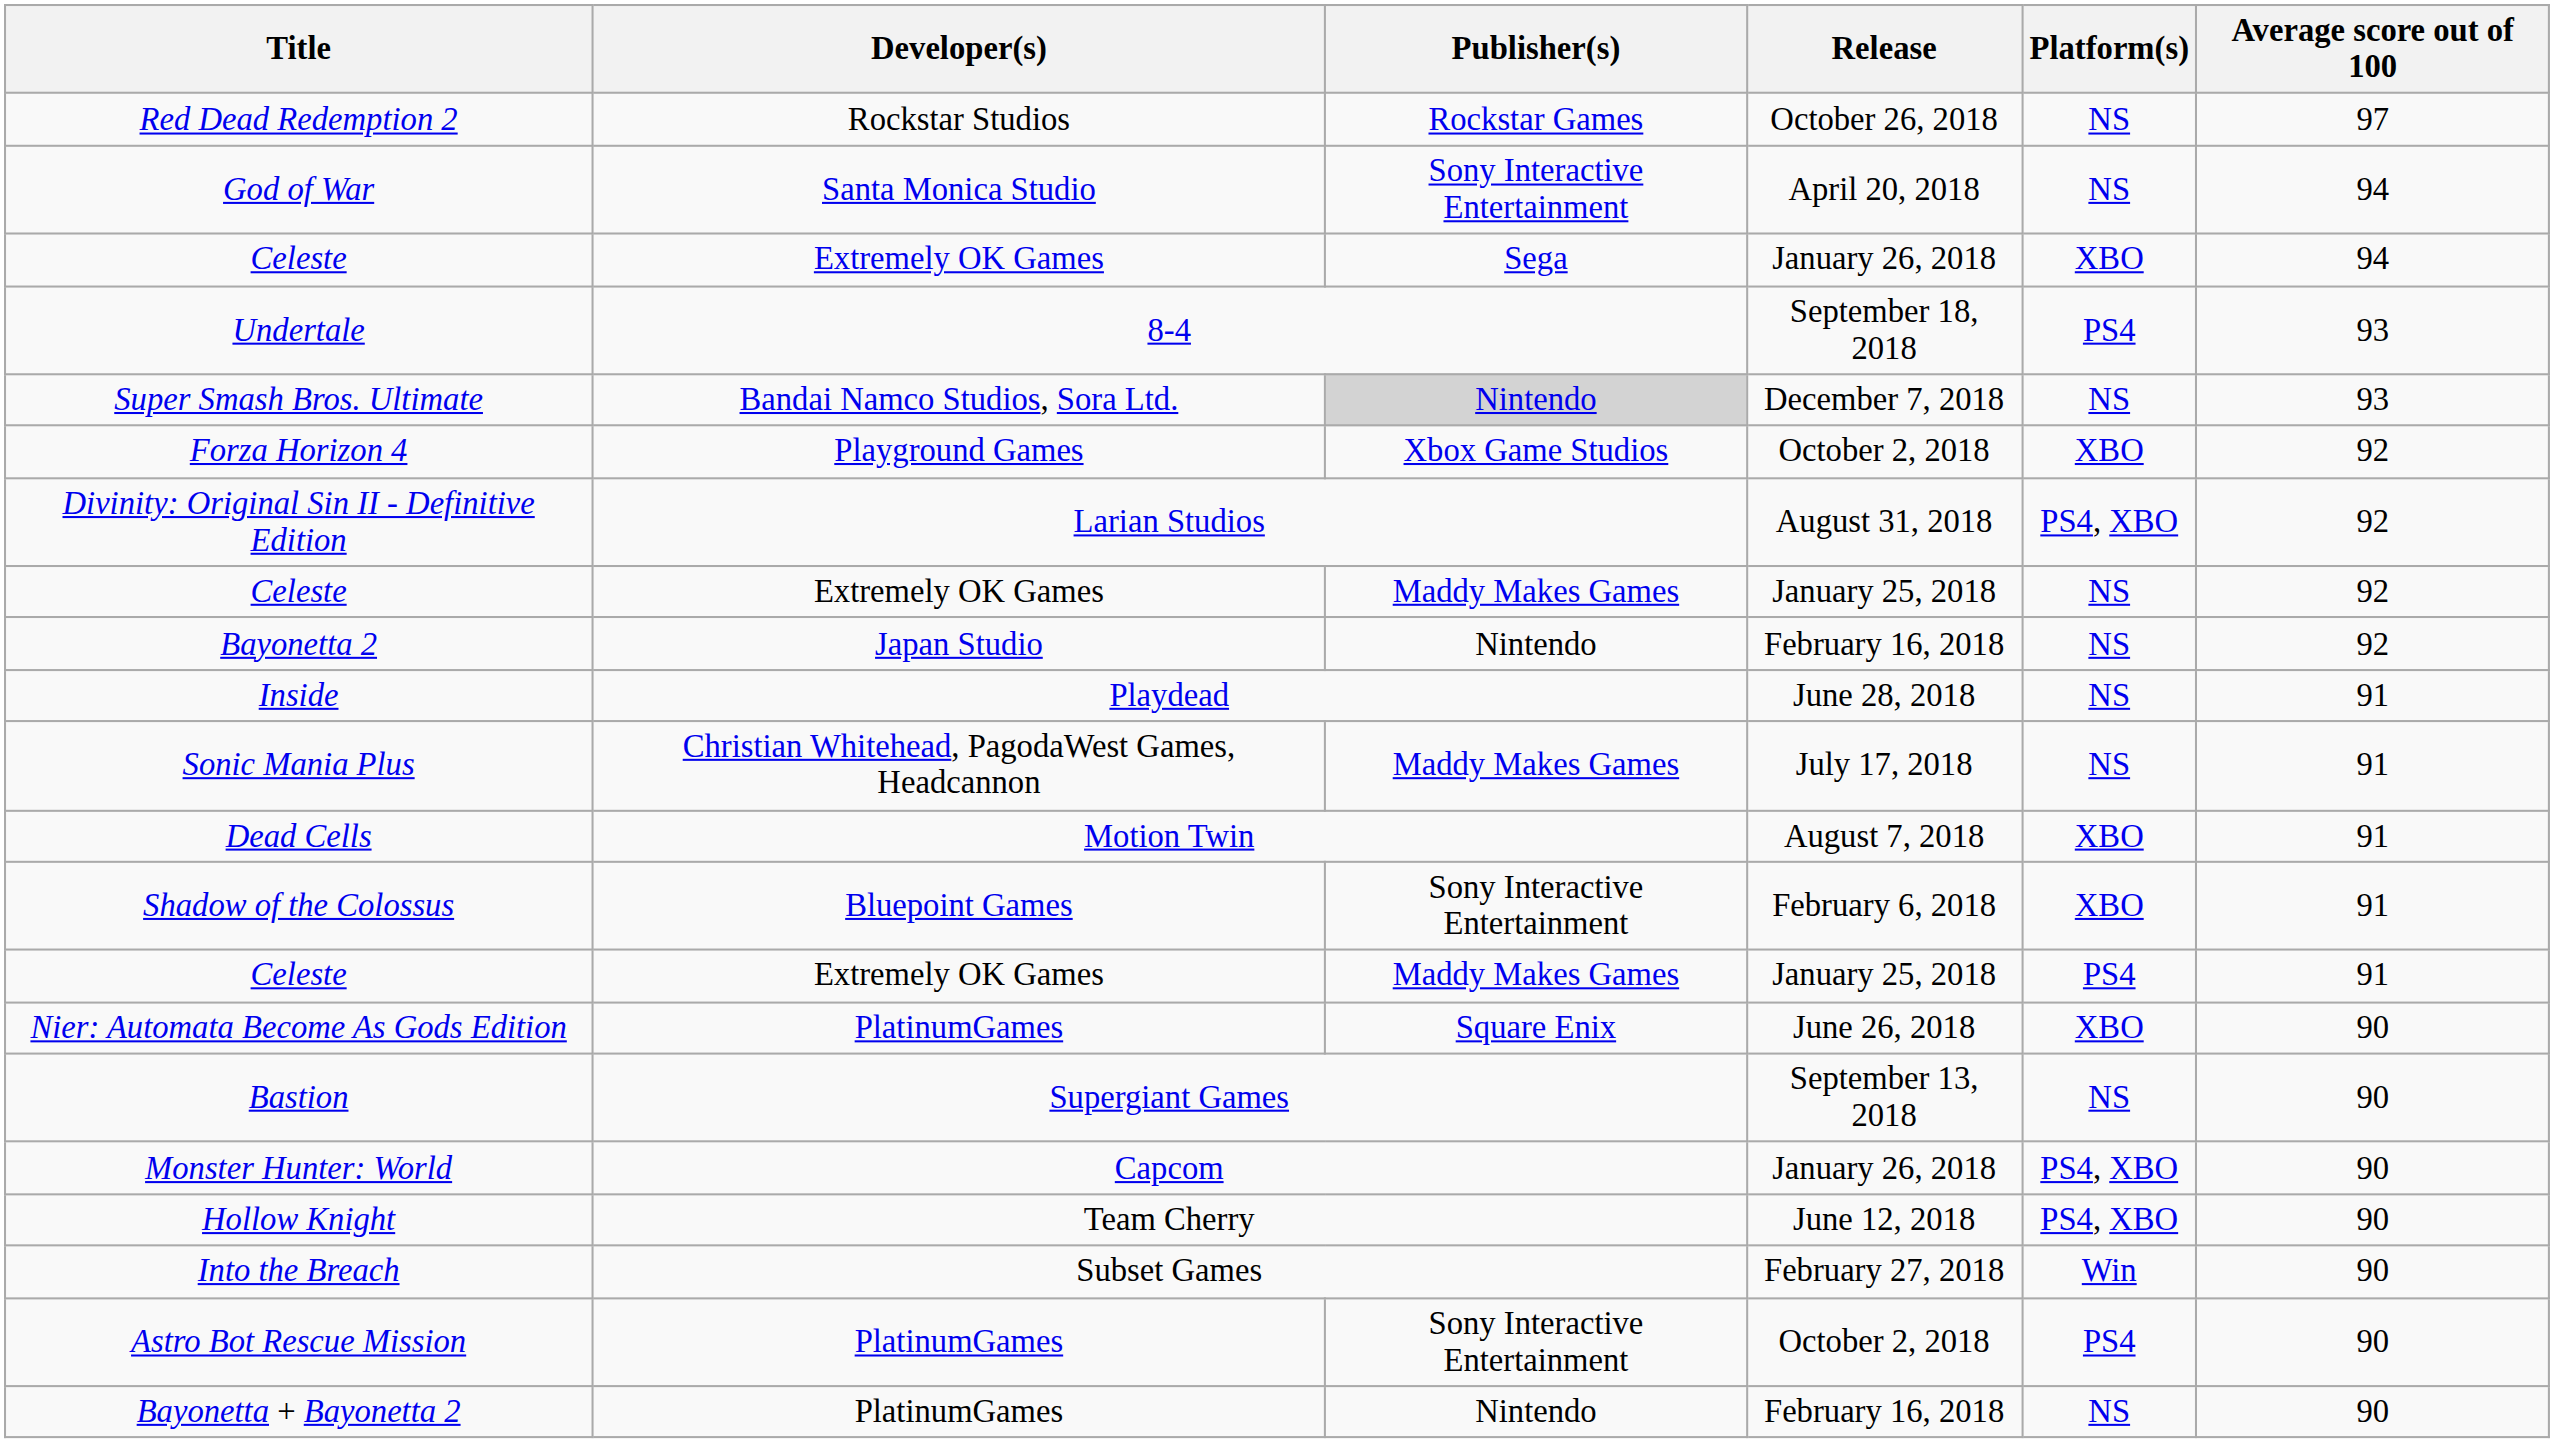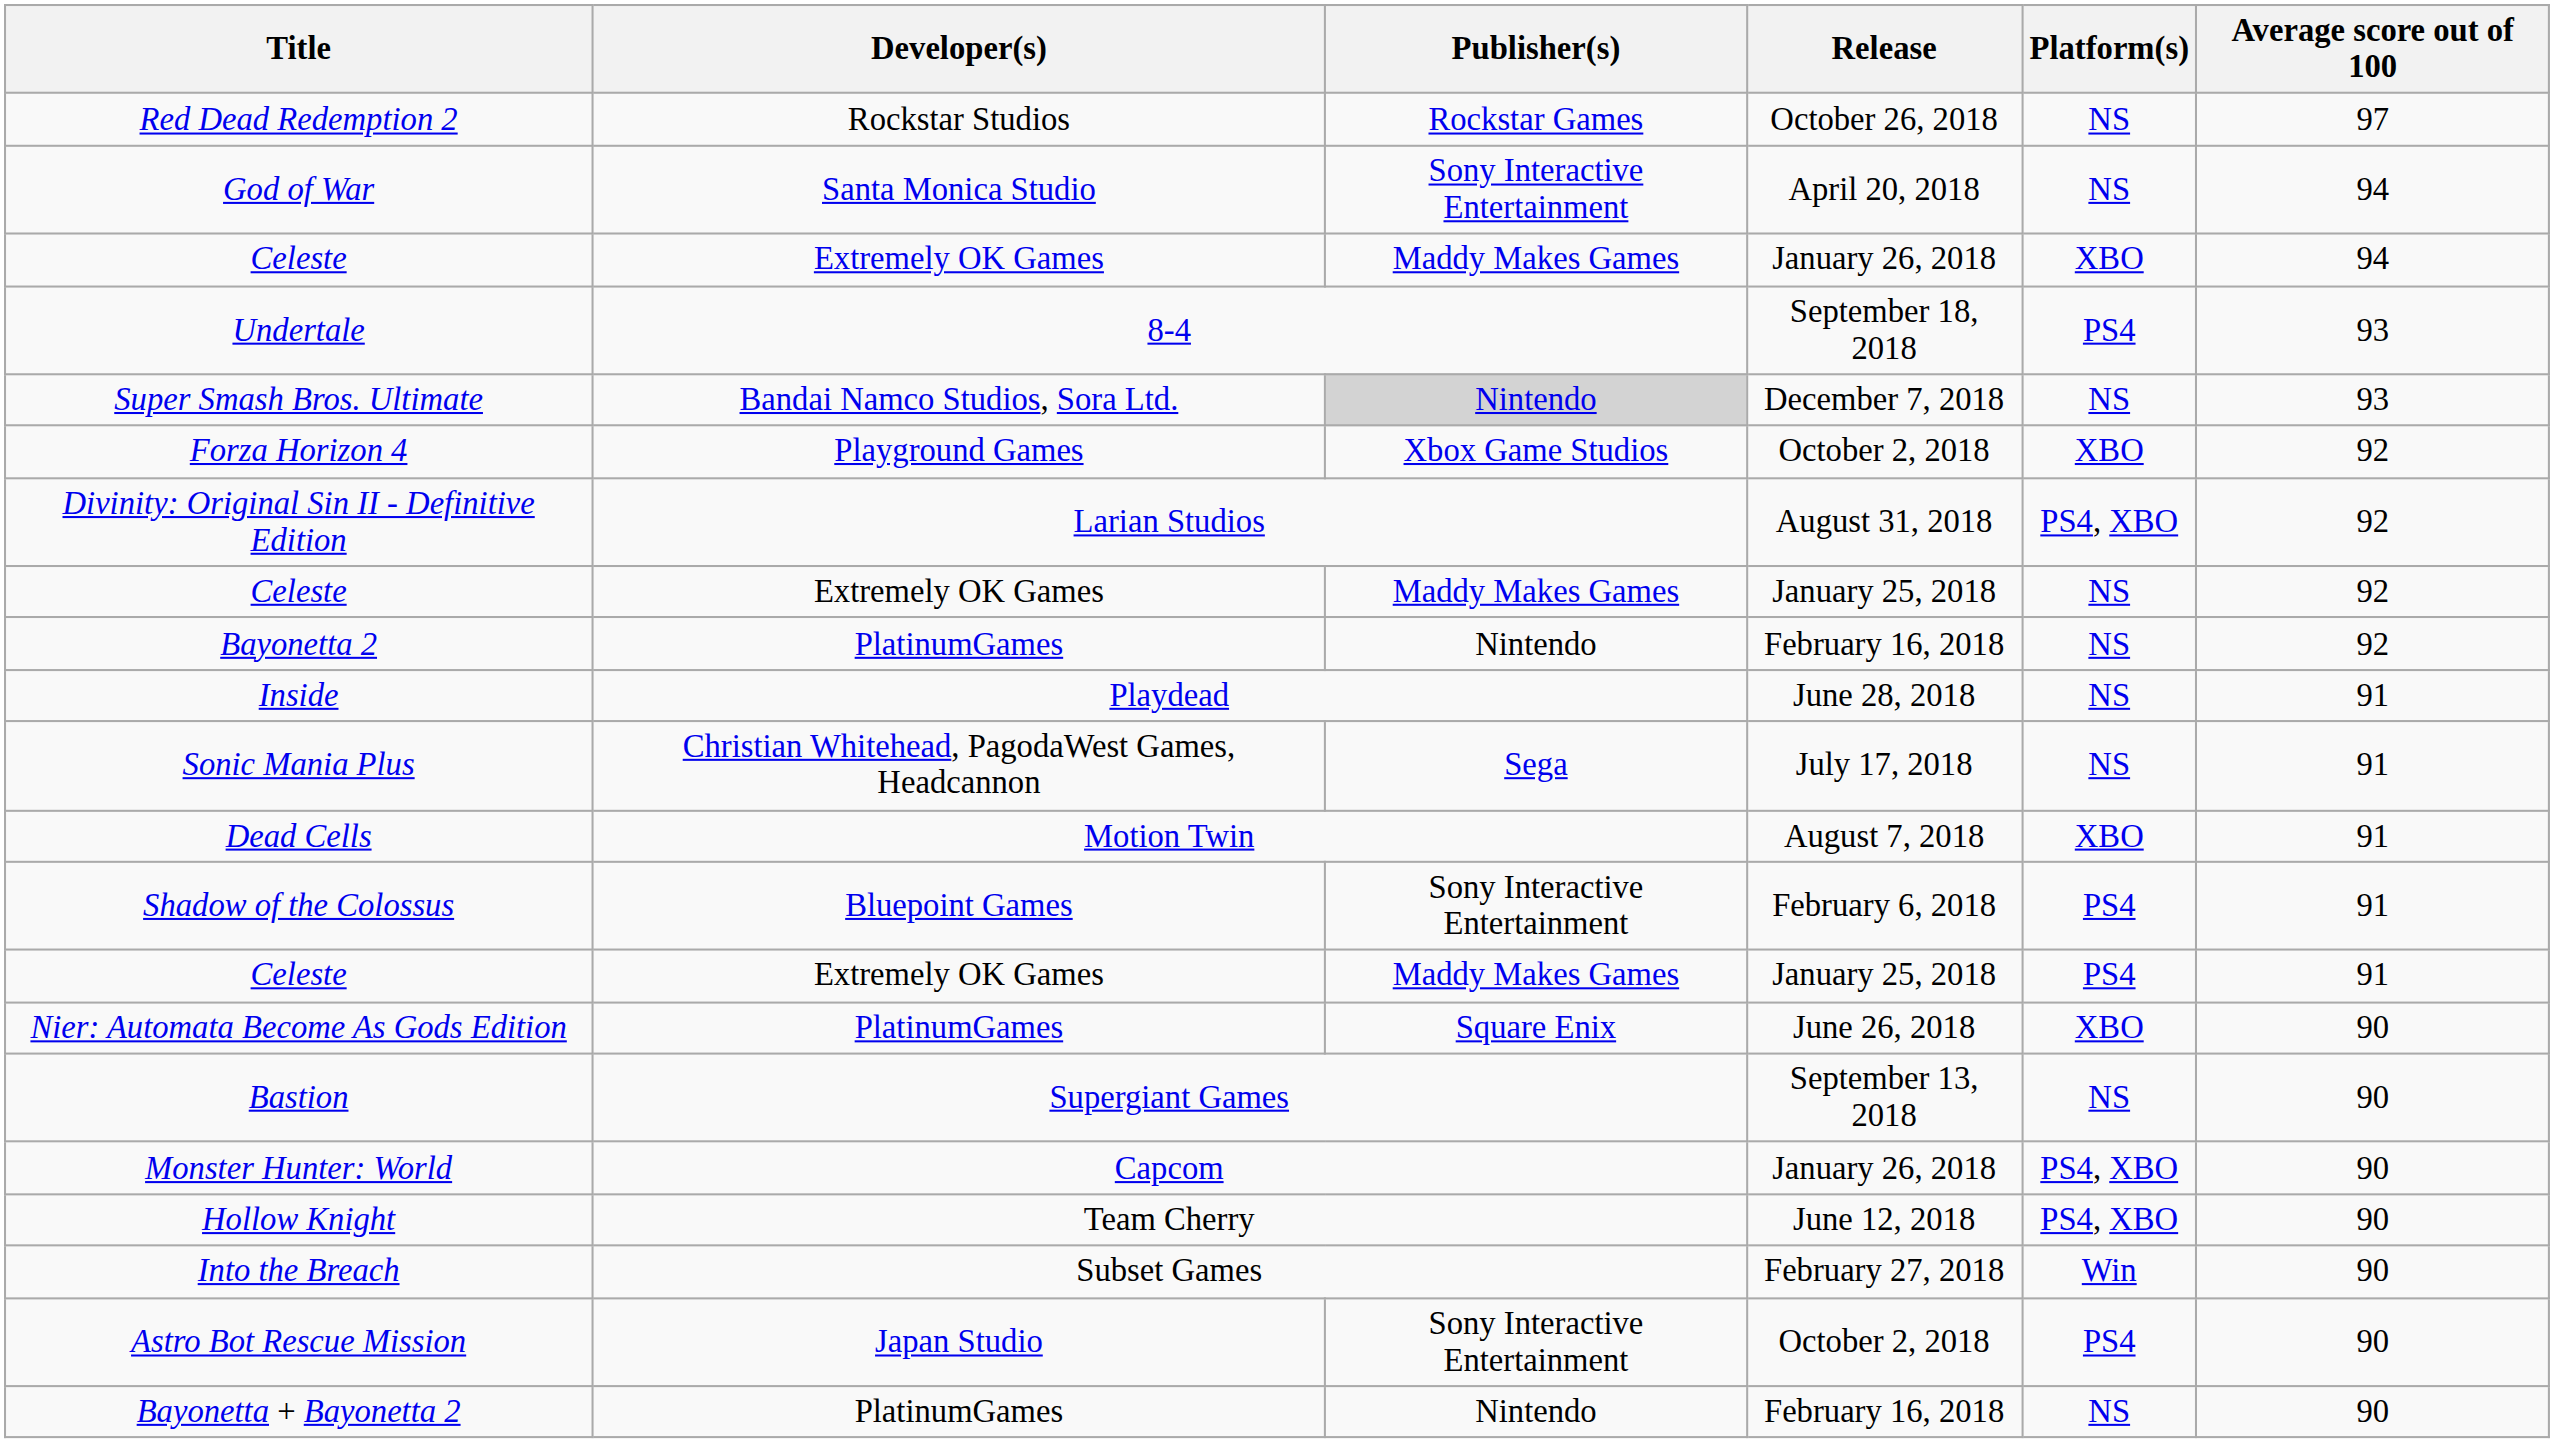Celeste / January 26, 2018 | Publisher(s): Sega -> Maddy Makes Games
Bayonetta 2 | Developer(s): Japan Studio -> PlatinumGames
Sonic Mania Plus | Publisher(s): Maddy Makes Games -> Sega
Shadow of the Colossus | Platform(s): XBO -> PS4
Astro Bot Rescue Mission | Developer(s): PlatinumGames -> Japan Studio
